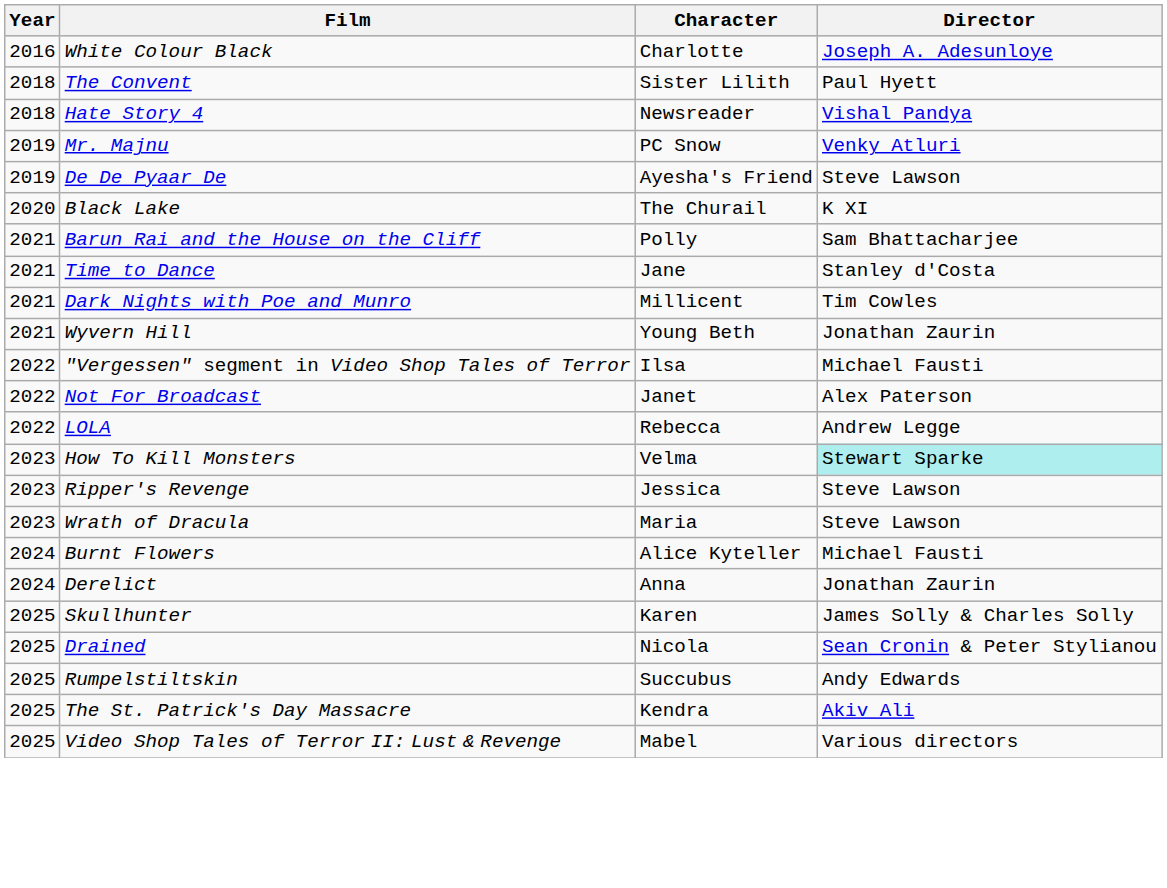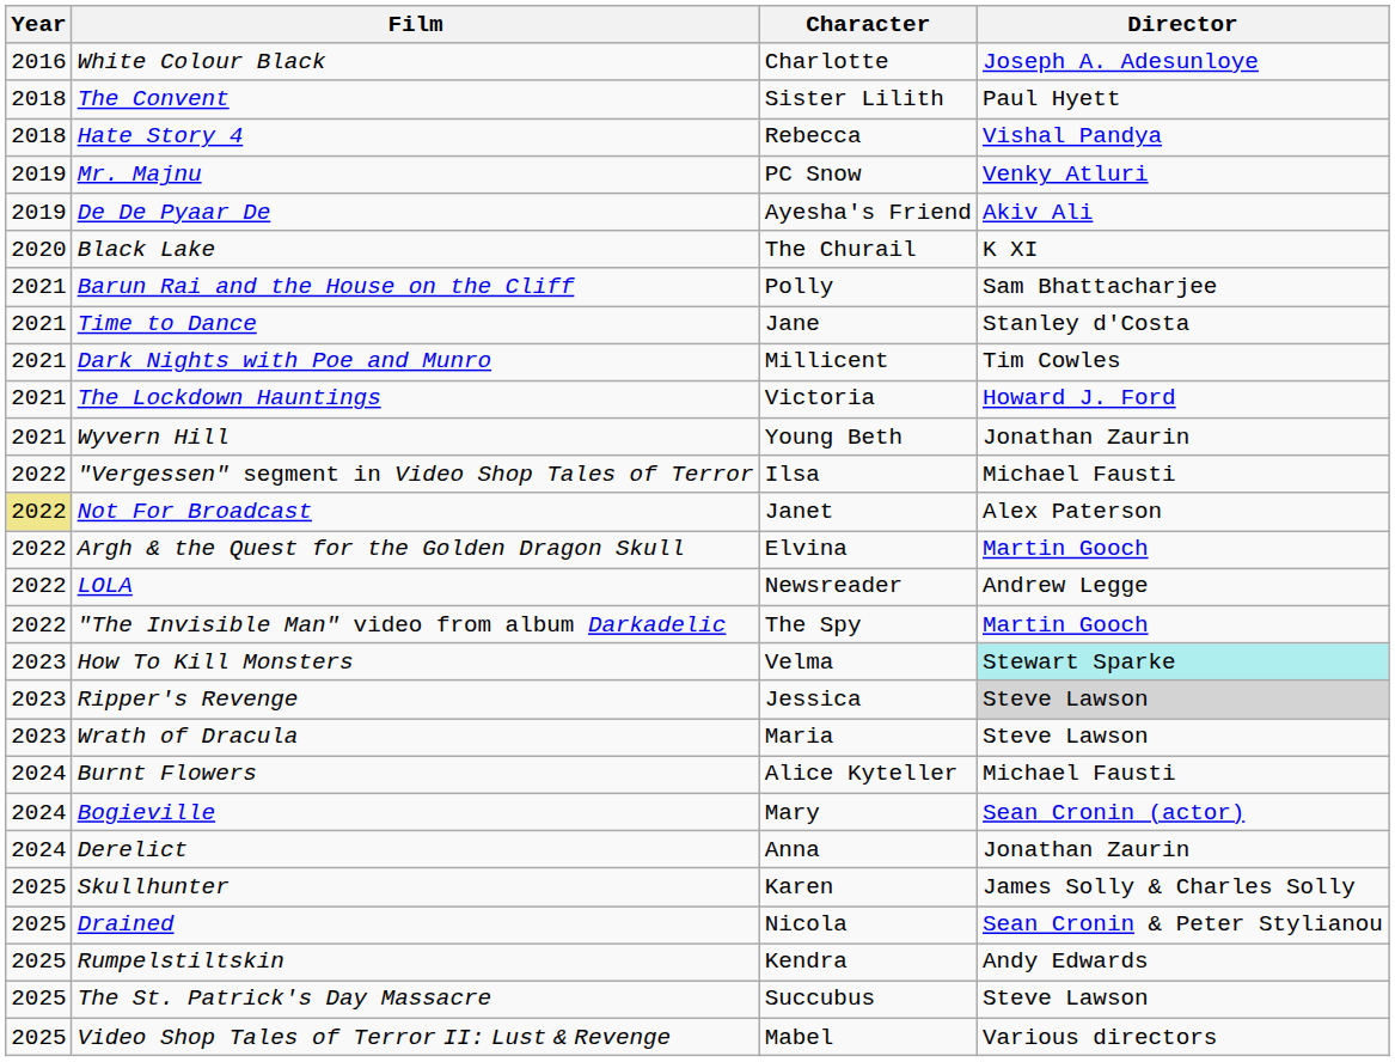Hate Story 4 | Character: Newsreader -> Rebecca
De De Pyaar De | Director: Steve Lawson -> Akiv Ali
+ row: 2021 | The Lockdown Hauntings | Victoria | Howard J. Ford
Not For Broadcast | Year: no background -> khaki background
+ row: 2022 | Argh & the Quest for the Golden Dragon Skull | Elvina | Martin Gooch
LOLA | Character: Rebecca -> Newsreader
+ row: 2022 | "The Invisible Man" video from album Darkadelic | The Spy | Martin Gooch
Ripper's Revenge | Director: no background -> lightgrey background
+ row: 2024 | Bogieville | Mary | Sean Cronin (actor)
Rumpelstiltskin | Character: Succubus -> Kendra
The St. Patrick's Day Massacre | Character: Kendra -> Succubus
The St. Patrick's Day Massacre | Director: Akiv Ali -> Steve Lawson
